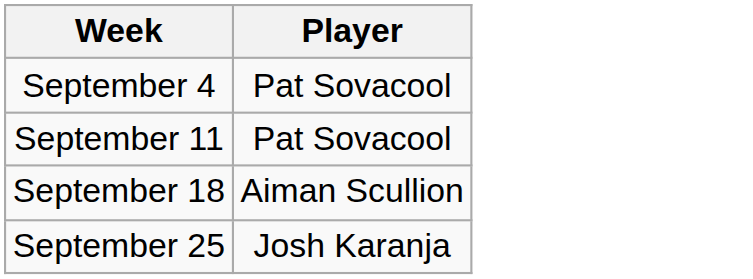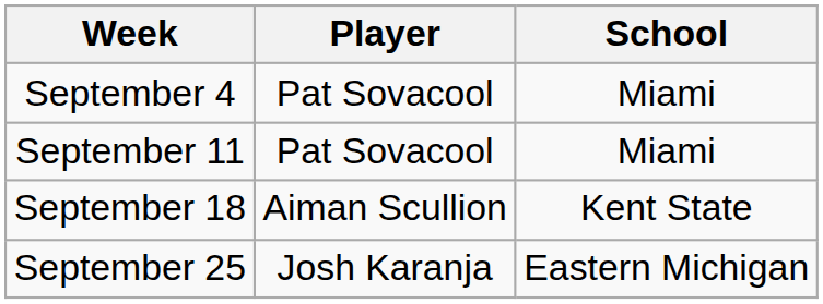+ column: School | Miami | Miami | Kent State | Eastern Michigan
